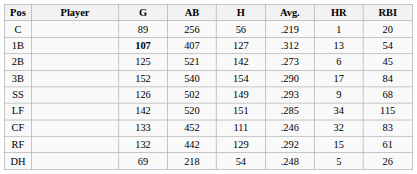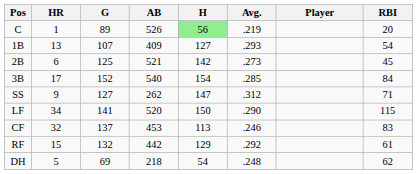columns swapped: Player <-> HR
C | AB: 256 -> 526
C | H: no background -> lightgreen background
1B | G: bold -> normal
1B | AB: 407 -> 409
1B | Avg.: .312 -> .293
3B | Avg.: .290 -> .285
SS | G: 126 -> 127
SS | AB: 502 -> 262
SS | H: 149 -> 147
SS | Avg.: .293 -> .312
SS | RBI: 68 -> 71
LF | G: 142 -> 141
LF | H: 151 -> 150
LF | Avg.: .285 -> .290
CF | G: 133 -> 137
CF | AB: 452 -> 453
CF | H: 111 -> 113
DH | RBI: 26 -> 62
